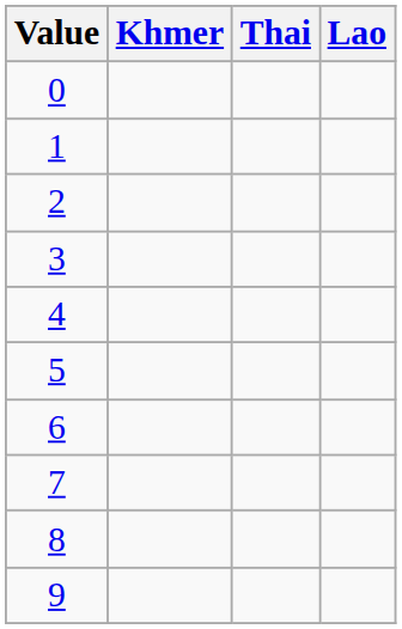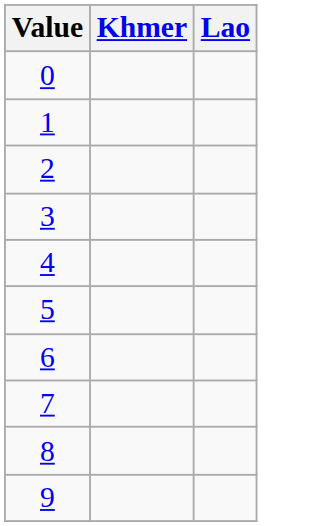- column: Thai
